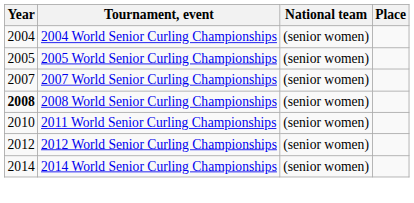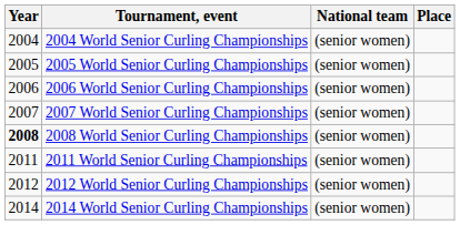+ row: 2006 | 2006 World Senior Curling Championships | (senior women)
2011 World Senior Curling Championships | Year: 2010 -> 2011
